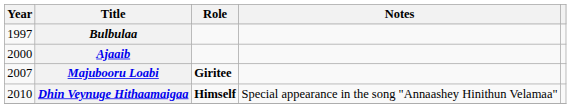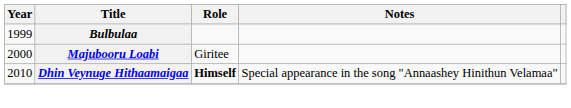Bulbulaa | Year: 1997 -> 1999
- row: 2000 | Ajaaib
Majubooru Loabi | Year: 2007 -> 2000
Majubooru Loabi | Role: bold -> normal
